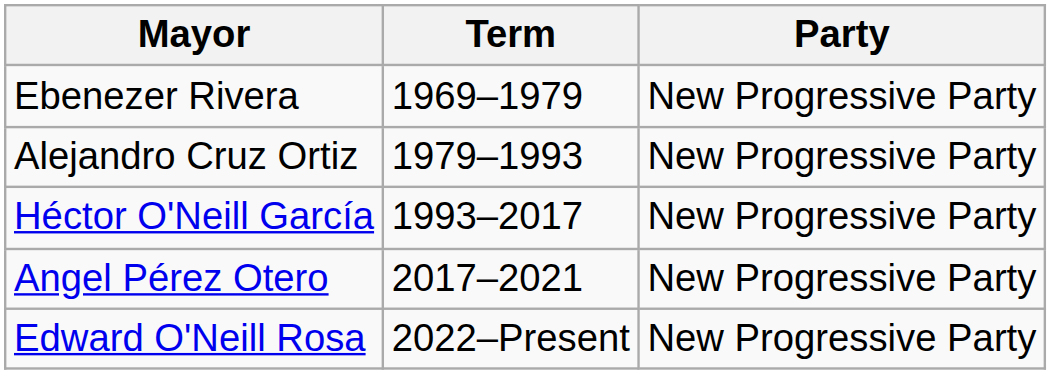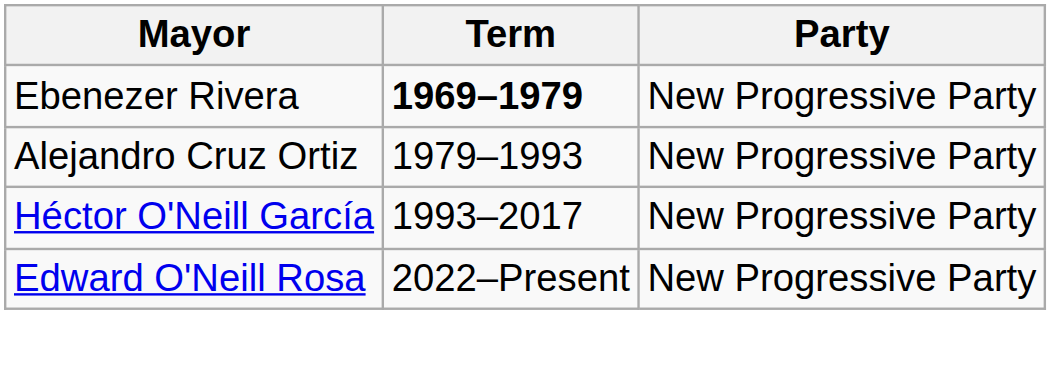Ebenezer Rivera | Term: normal -> bold
- row: Angel Pérez Otero | 2017–2021 | New Progressive Party
